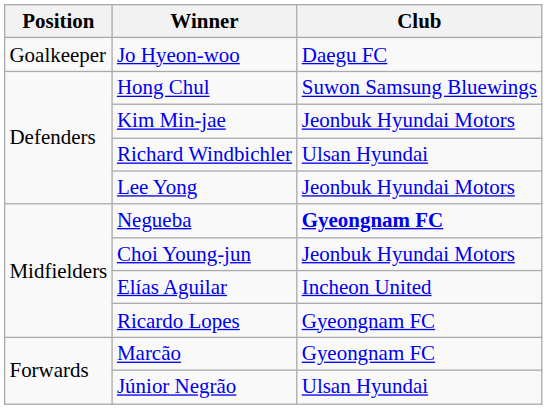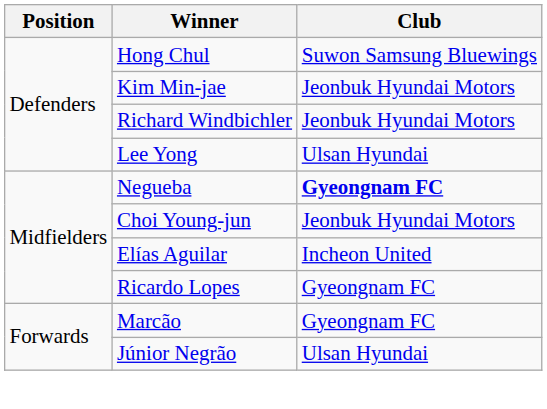- row: Goalkeeper | Jo Hyeon-woo | Daegu FC
Richard Windbichler | Club: Ulsan Hyundai -> Jeonbuk Hyundai Motors
Lee Yong | Club: Jeonbuk Hyundai Motors -> Ulsan Hyundai
